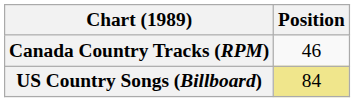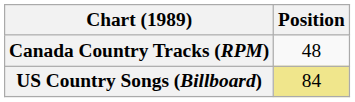Canada Country Tracks (RPM) | Position: 46 -> 48
